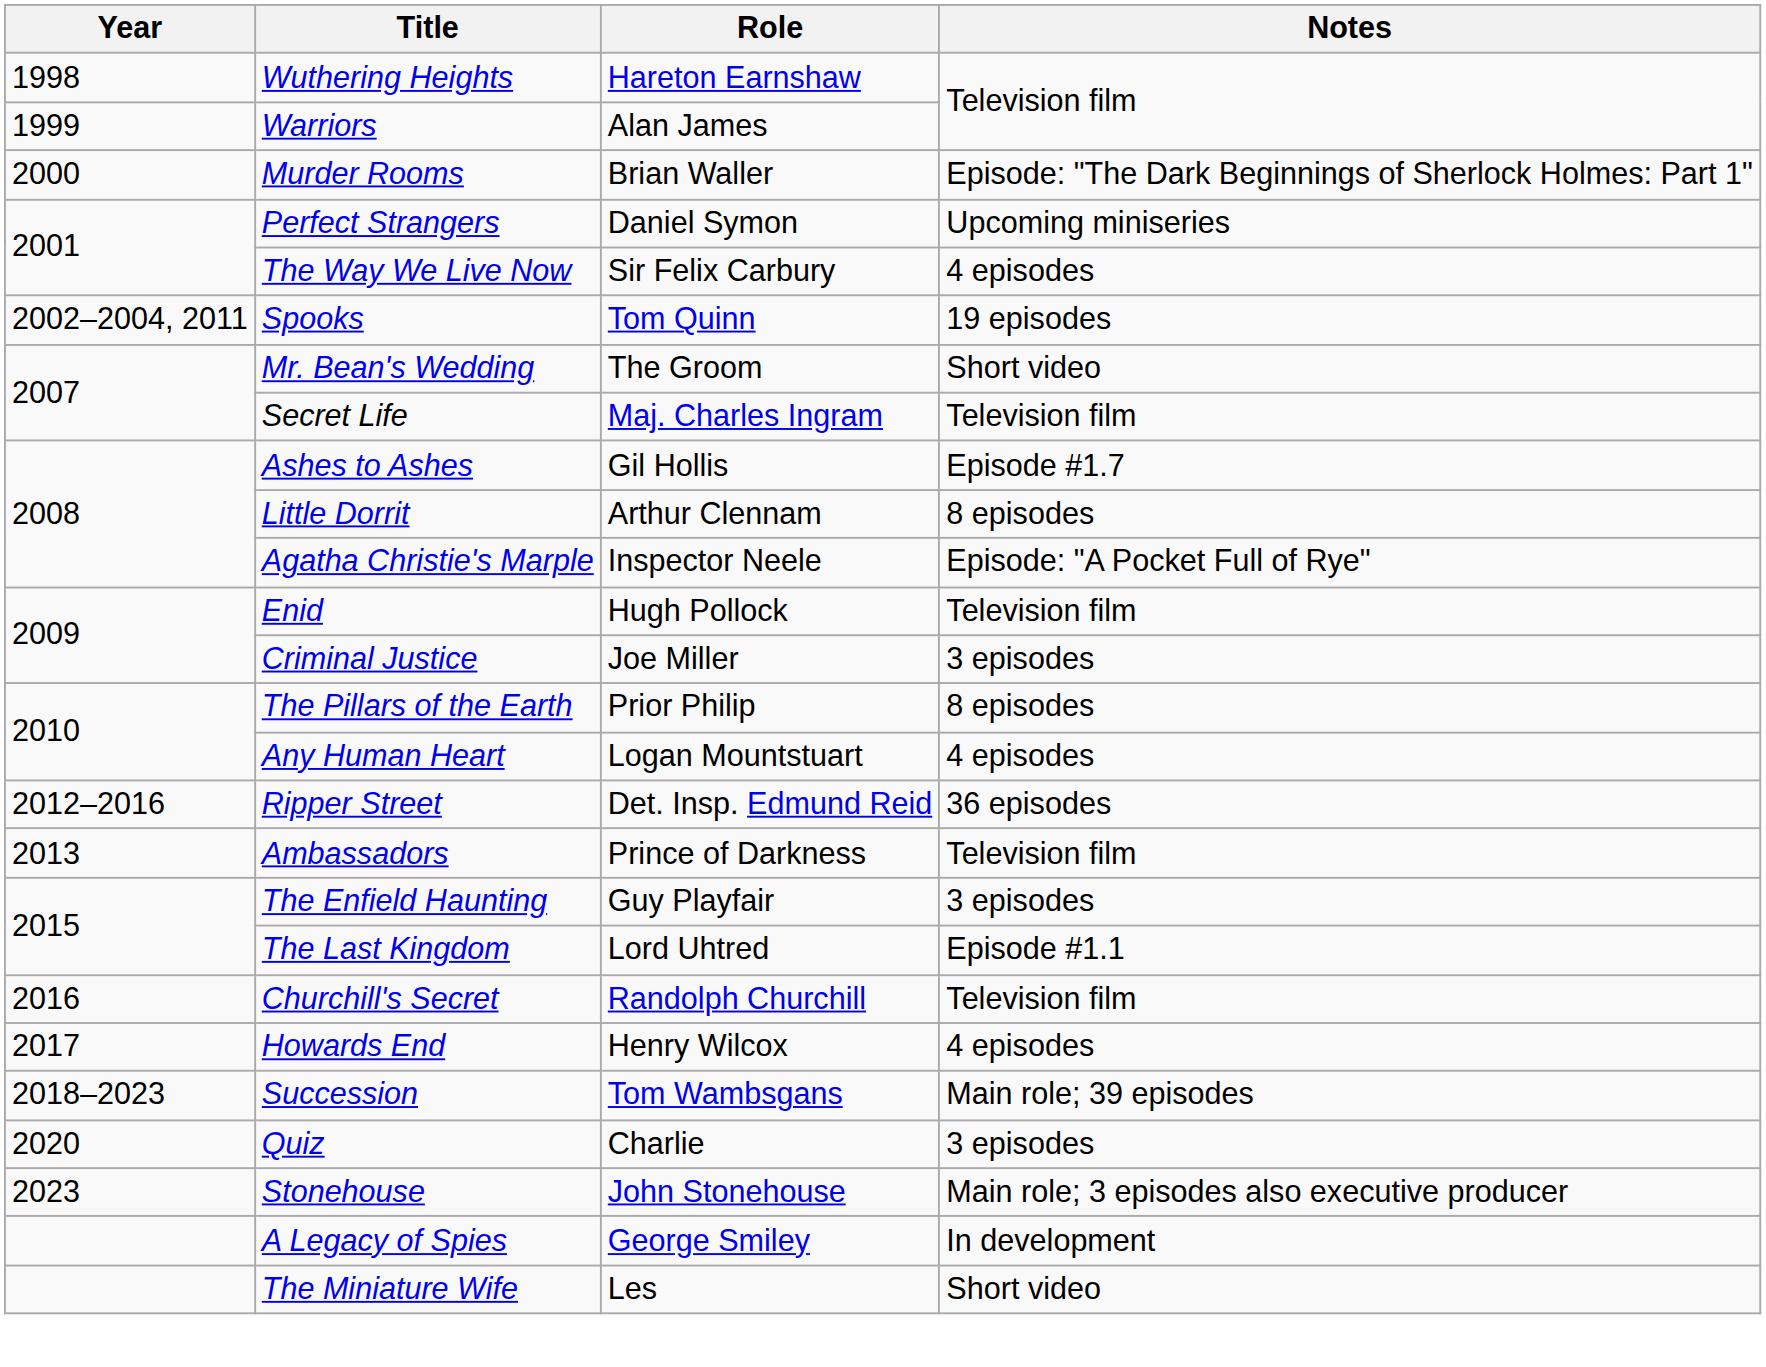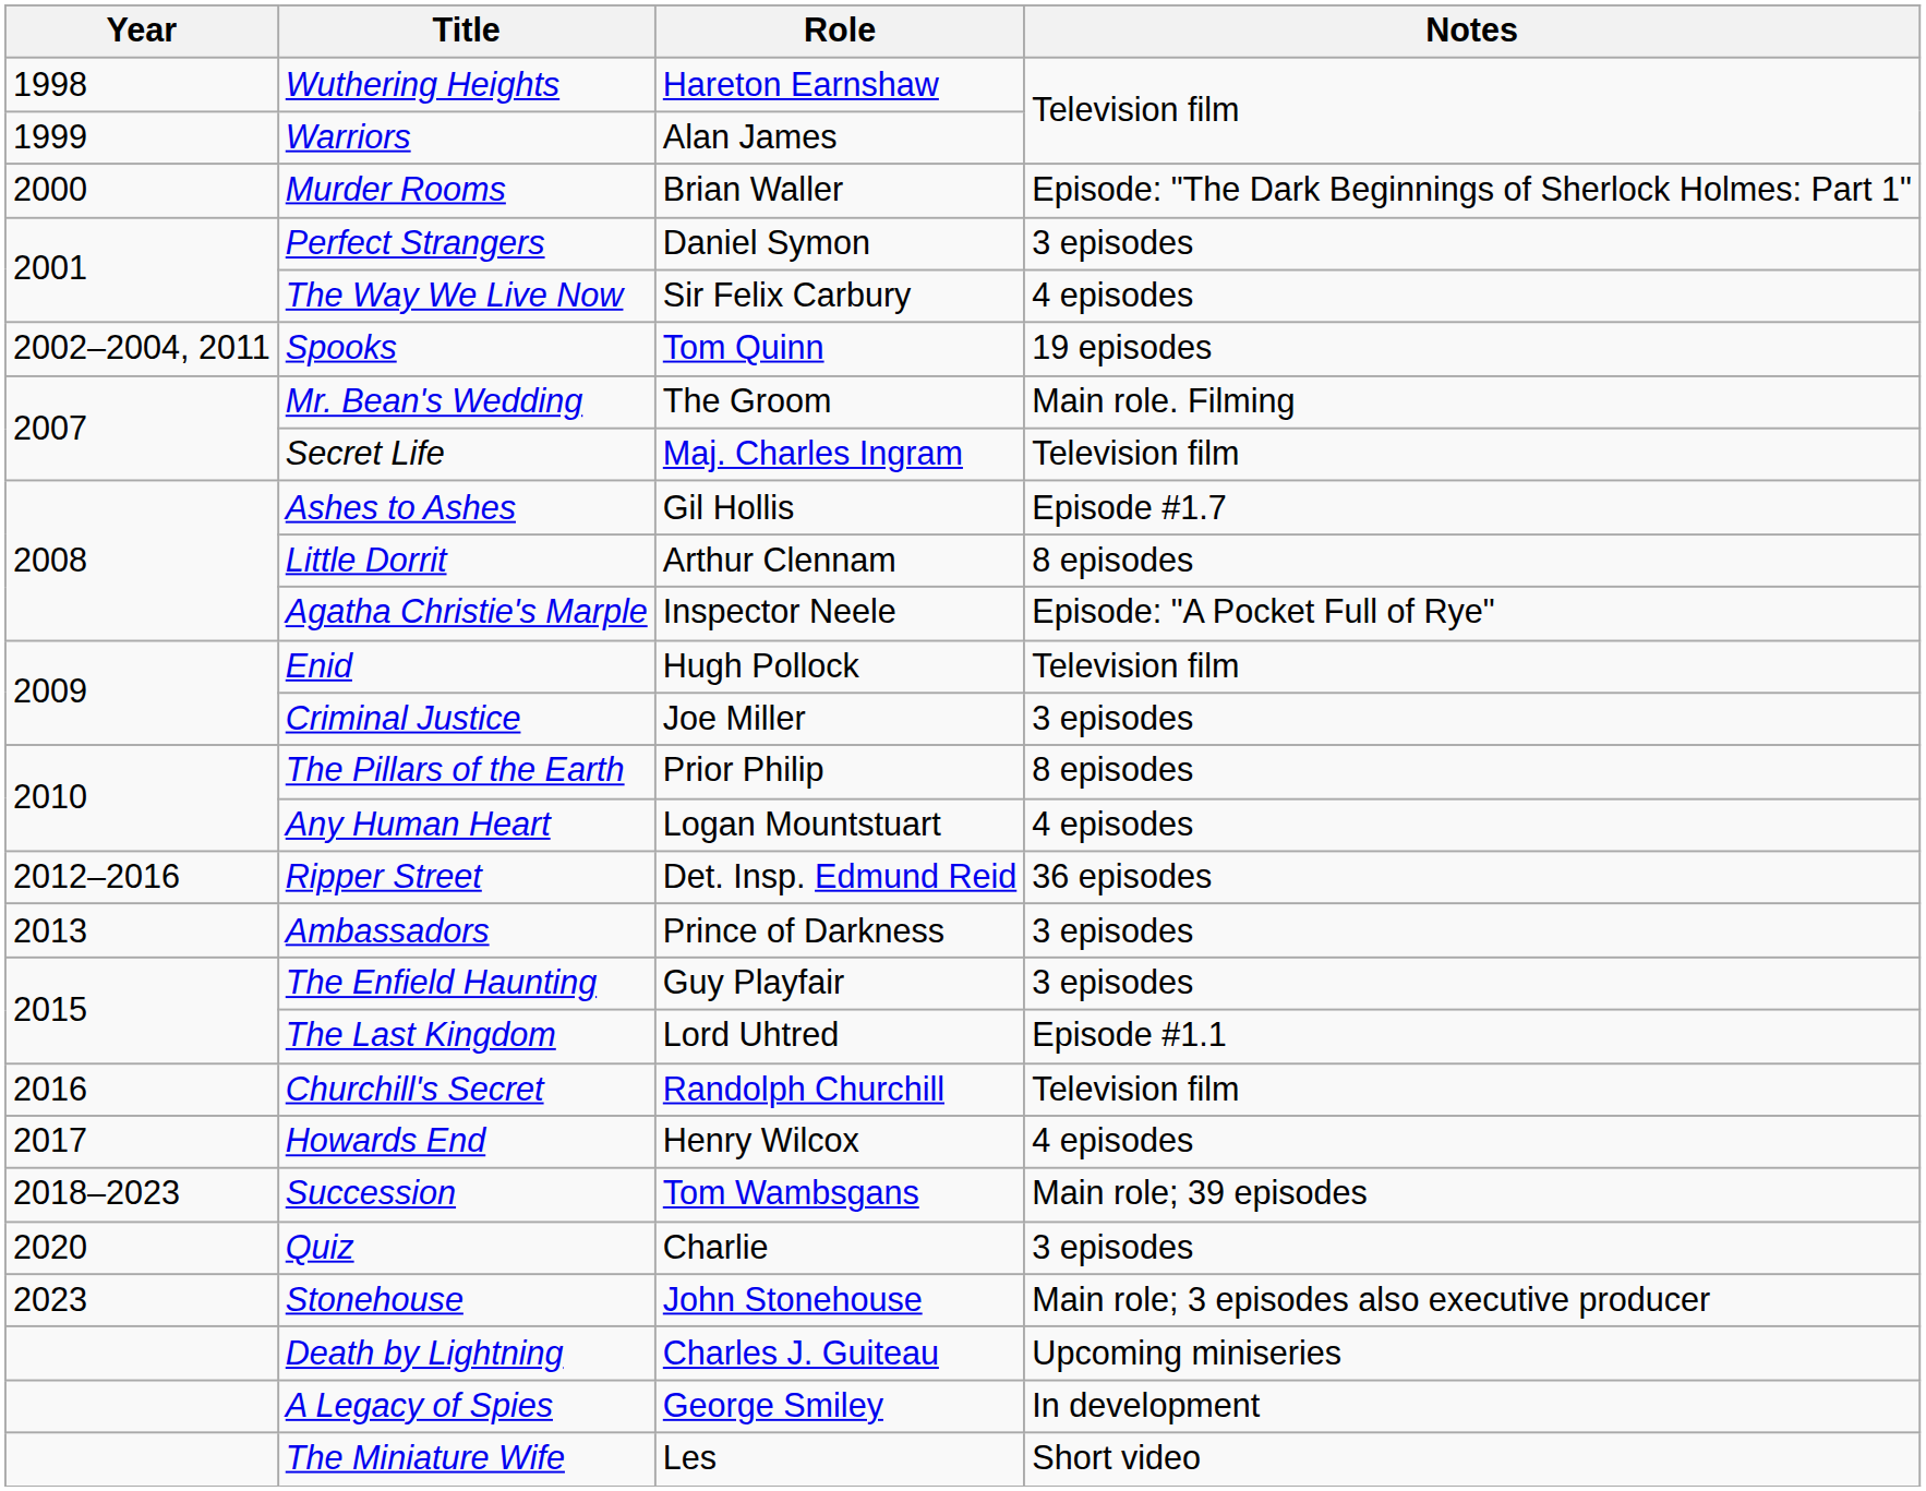Perfect Strangers | Notes: Upcoming miniseries -> 3 episodes
Mr. Bean's Wedding | Notes: Short video -> Main role. Filming
Ambassadors | Notes: Television film -> 3 episodes
+ row: Death by Lightning | Charles J. Guiteau | Upcoming miniseries
